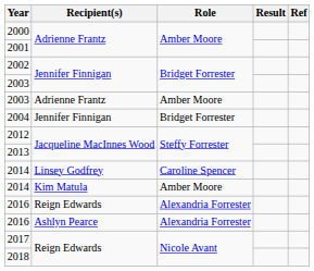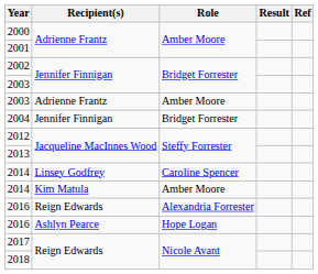2016 / Ashlyn Pearce | Role: Alexandria Forrester -> Hope Logan
